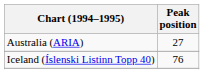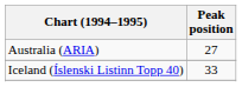Iceland (Íslenski Listinn Topp 40) | Peak position: 76 -> 33
